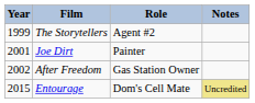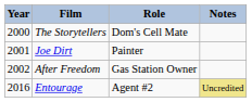The Storytellers | Year: 1999 -> 2000
The Storytellers | Role: Agent #2 -> Dom's Cell Mate
Entourage | Year: 2015 -> 2016
Entourage | Role: Dom's Cell Mate -> Agent #2
